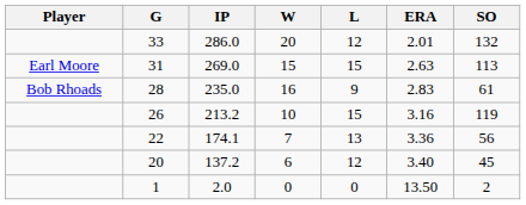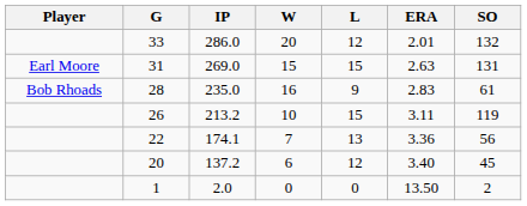31 | SO: 113 -> 131
26 | ERA: 3.16 -> 3.11
